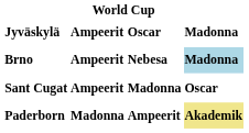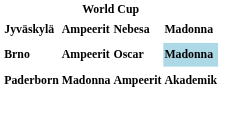Jyväskylä | column 3: Oscar -> Nebesa
Brno | column 3: Nebesa -> Oscar
- row: Sant Cugat | Ampeerit | Madonna | Oscar
Paderborn | column 4: khaki background -> no background
